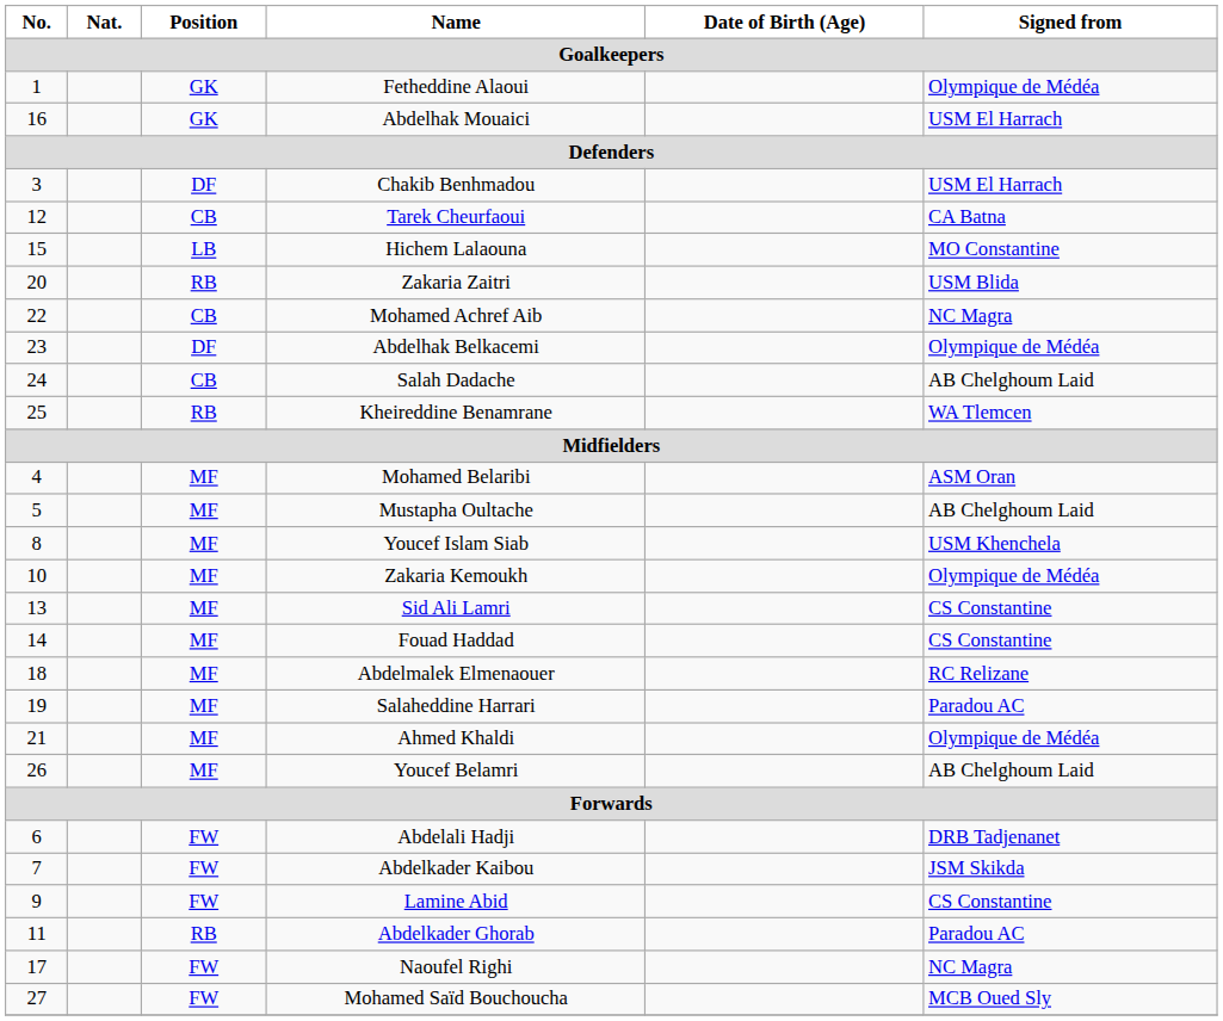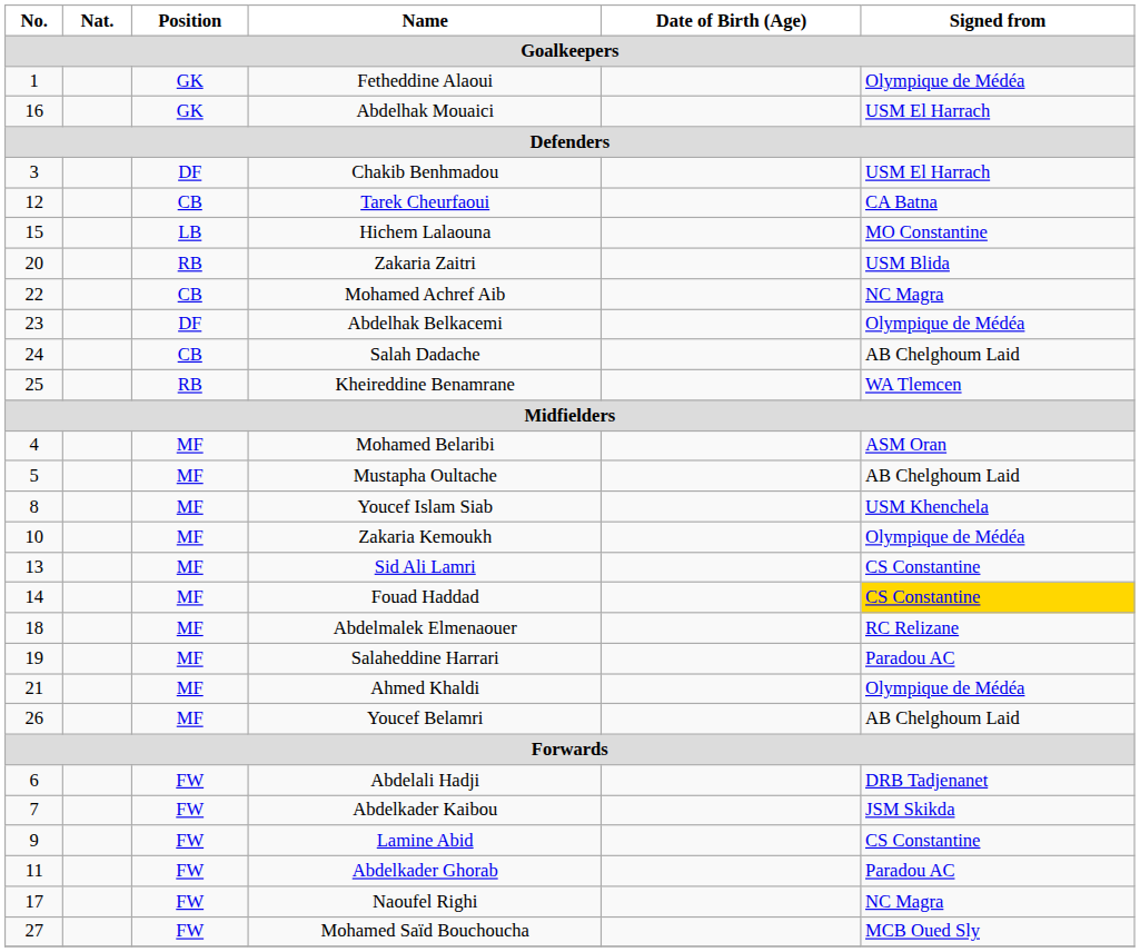Fouad Haddad | Signed from: no background -> gold background
Abdelkader Ghorab | Position: RB -> FW
